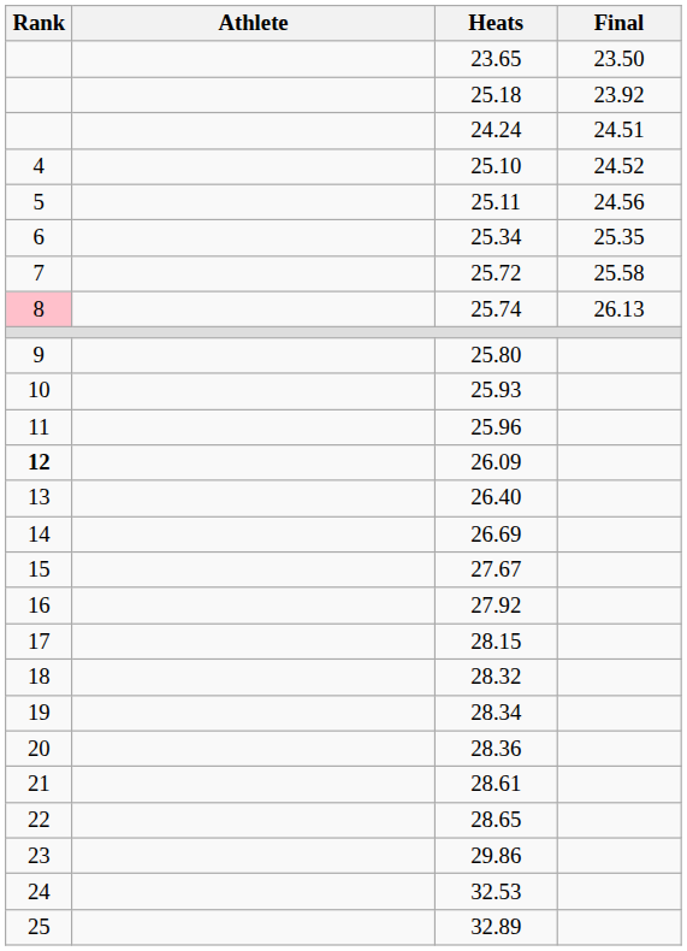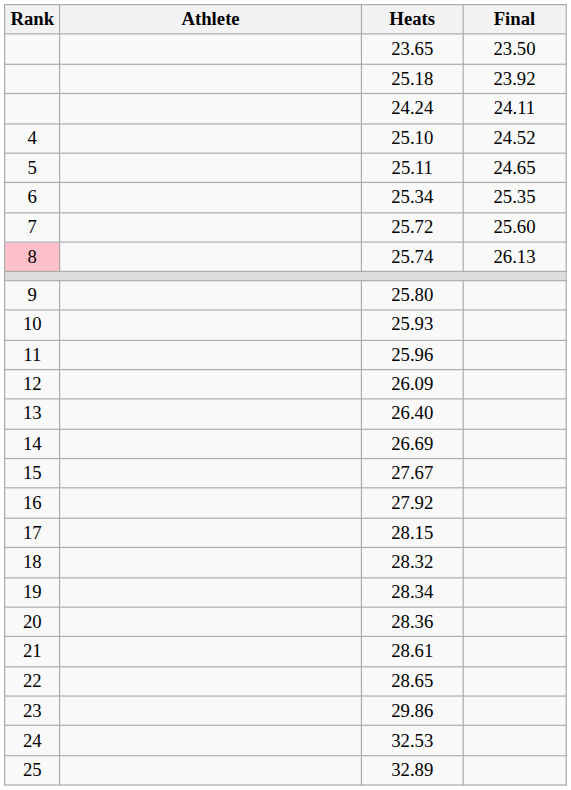24.24 | Final: 24.51 -> 24.11
25.11 | Final: 24.56 -> 24.65
25.72 | Final: 25.58 -> 25.60
26.09 | Rank: bold -> normal
